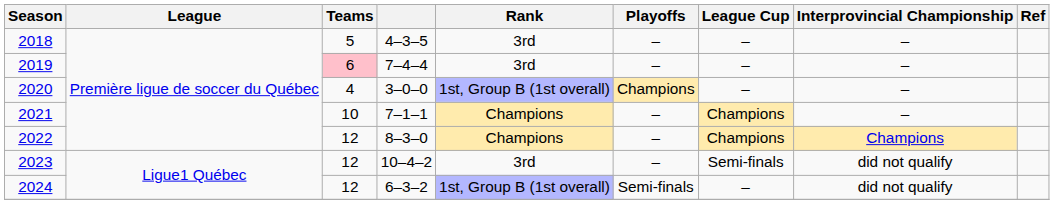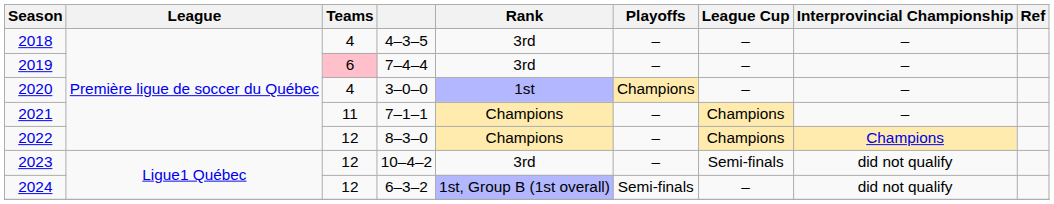2018 | Teams: 5 -> 4
2020 | Rank: 1st, Group B (1st overall) -> 1st
2021 | Teams: 10 -> 11
